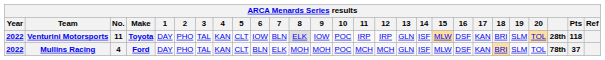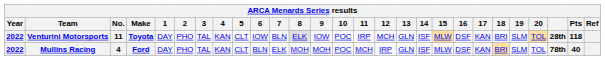Venturini Motorsports | 12: IRP -> MCH
Mullins Racing | 12: MCH -> IRP
Mullins Racing | Pts: 37 -> 40
